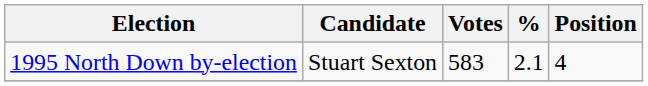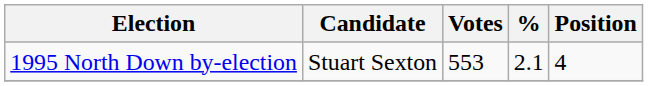1995 North Down by-election | Votes: 583 -> 553
